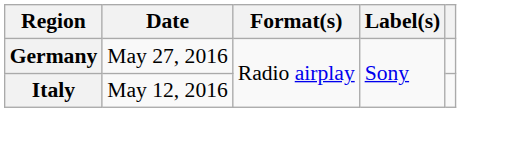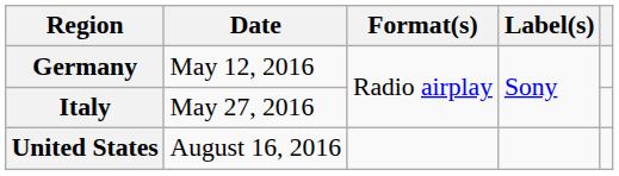Germany | Date: May 27, 2016 -> May 12, 2016
Italy | Date: May 12, 2016 -> May 27, 2016
+ row: United States | August 16, 2016
